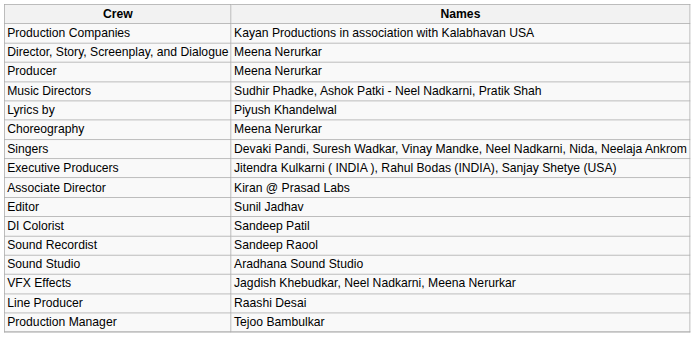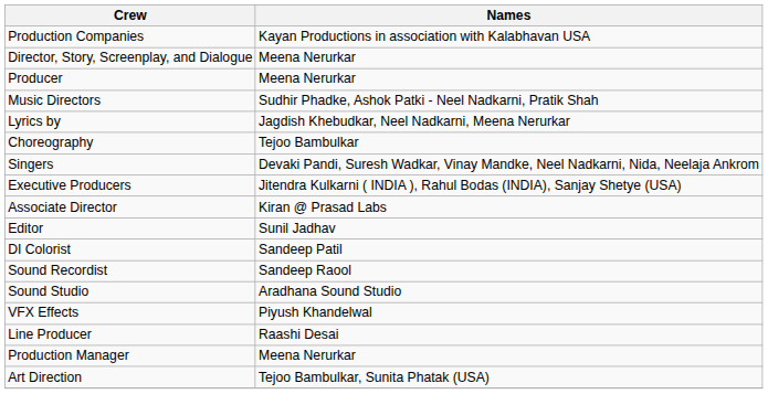Lyrics by | Names: Piyush Khandelwal -> Jagdish Khebudkar, Neel Nadkarni, Meena Nerurkar
Choreography | Names: Meena Nerurkar -> Tejoo Bambulkar
VFX Effects | Names: Jagdish Khebudkar, Neel Nadkarni, Meena Nerurkar -> Piyush Khandelwal
Production Manager | Names: Tejoo Bambulkar -> Meena Nerurkar
+ row: Art Direction | Tejoo Bambulkar, Sunita Phatak (USA)
